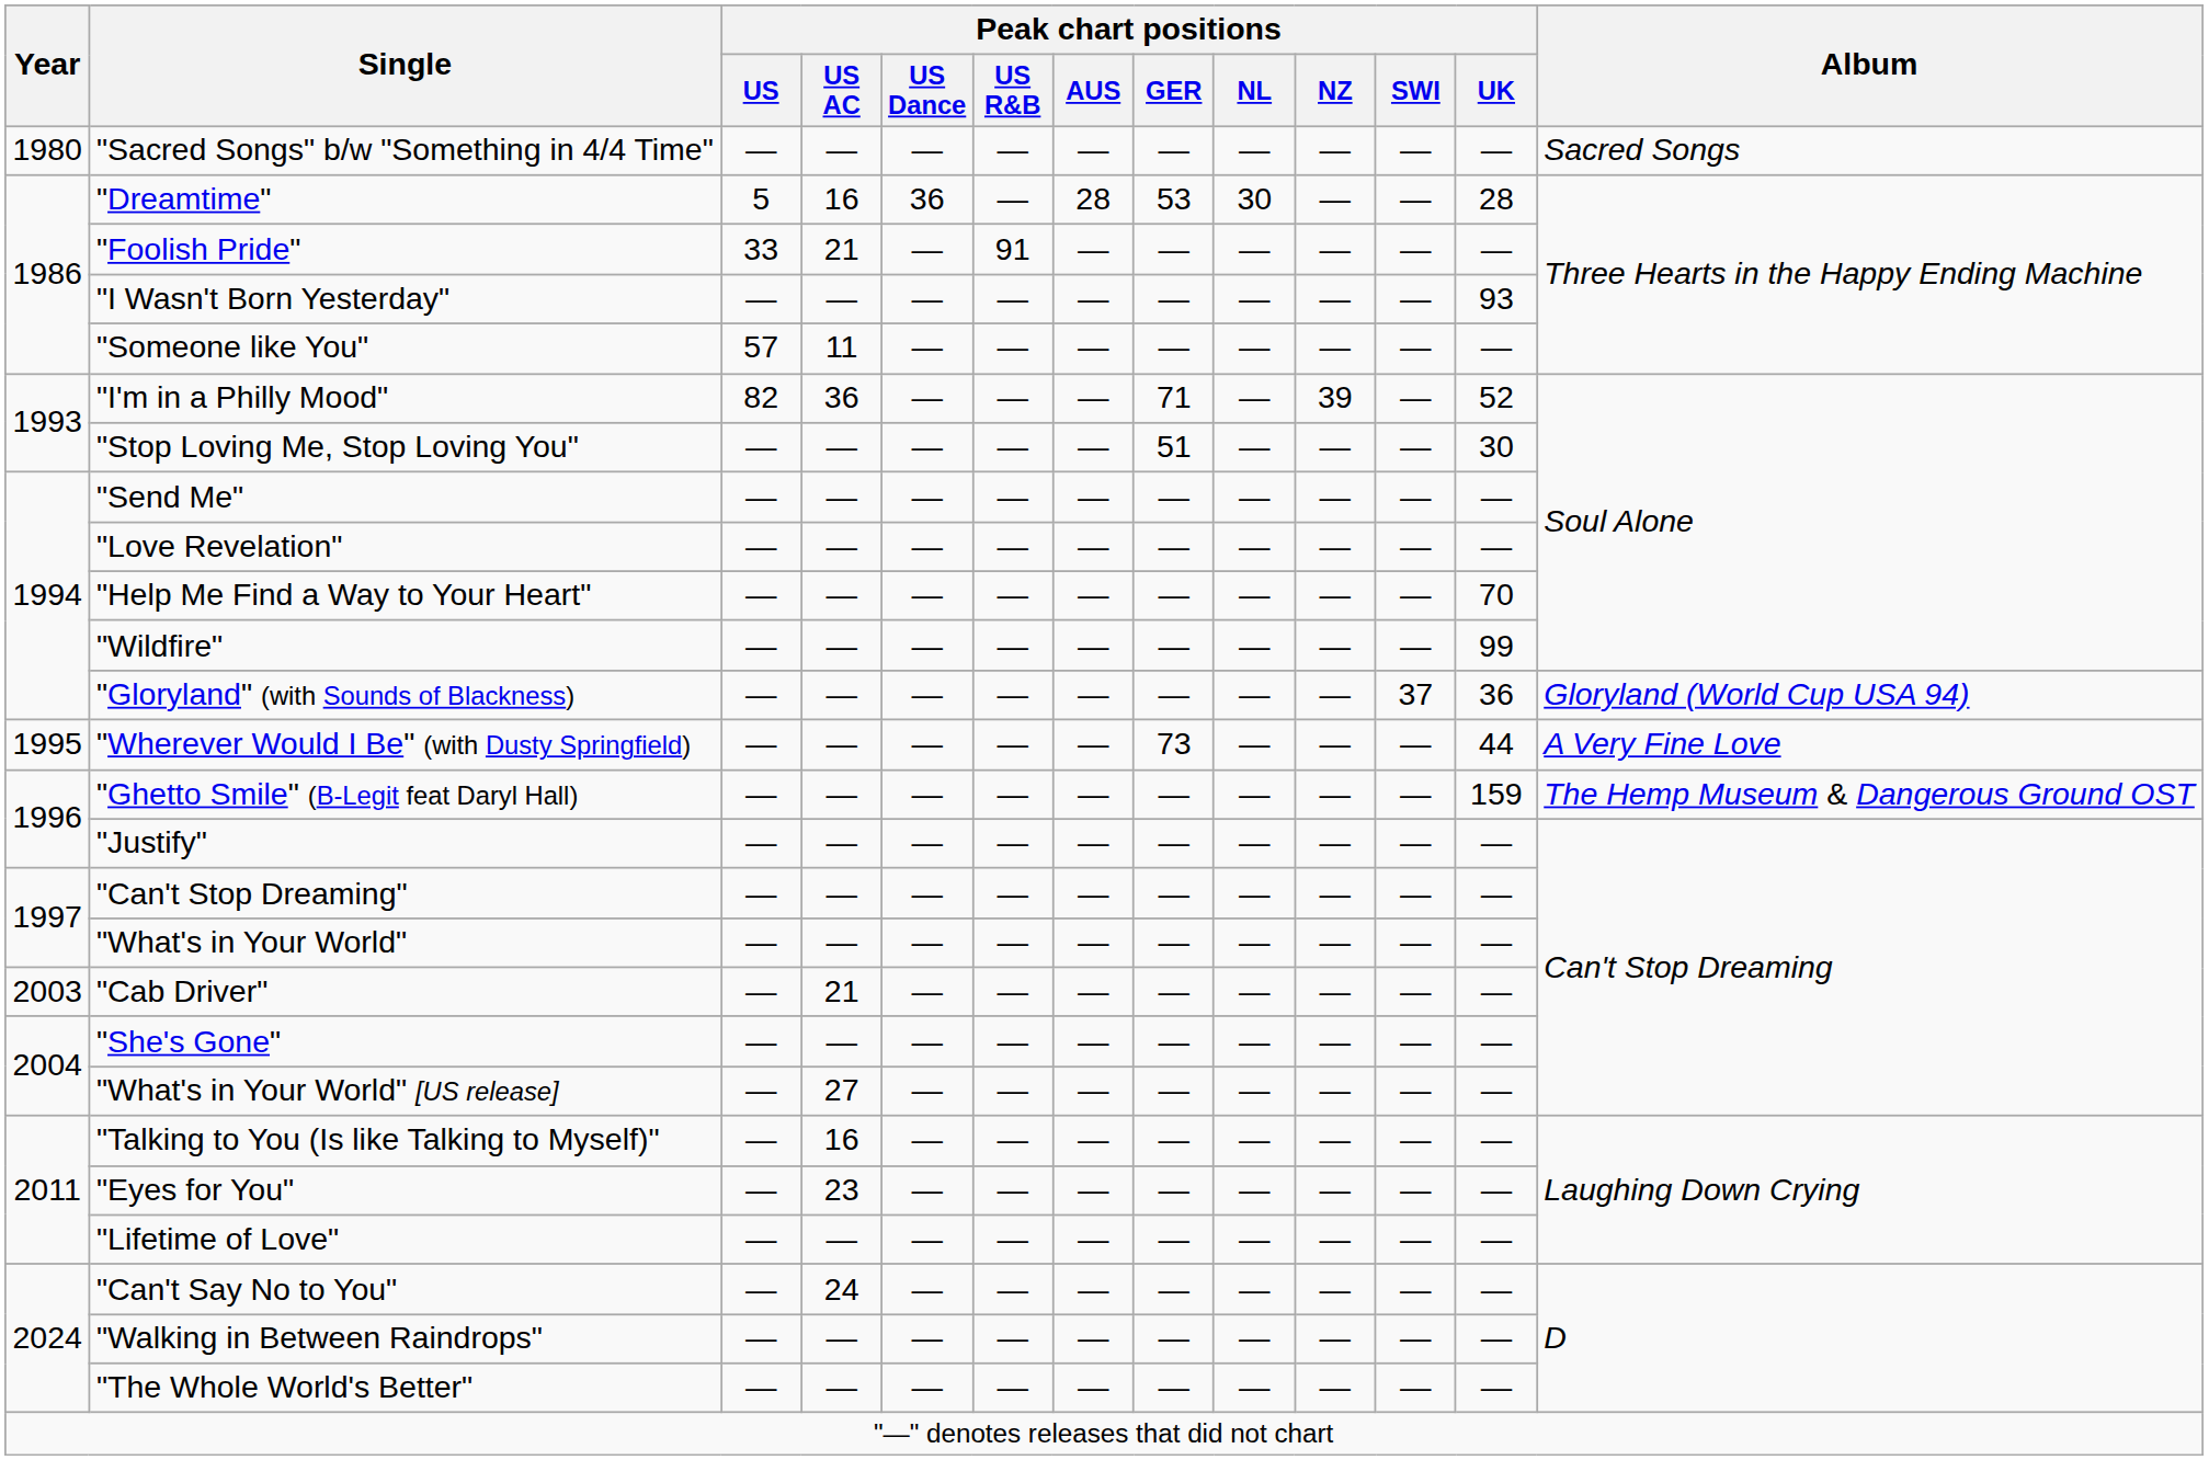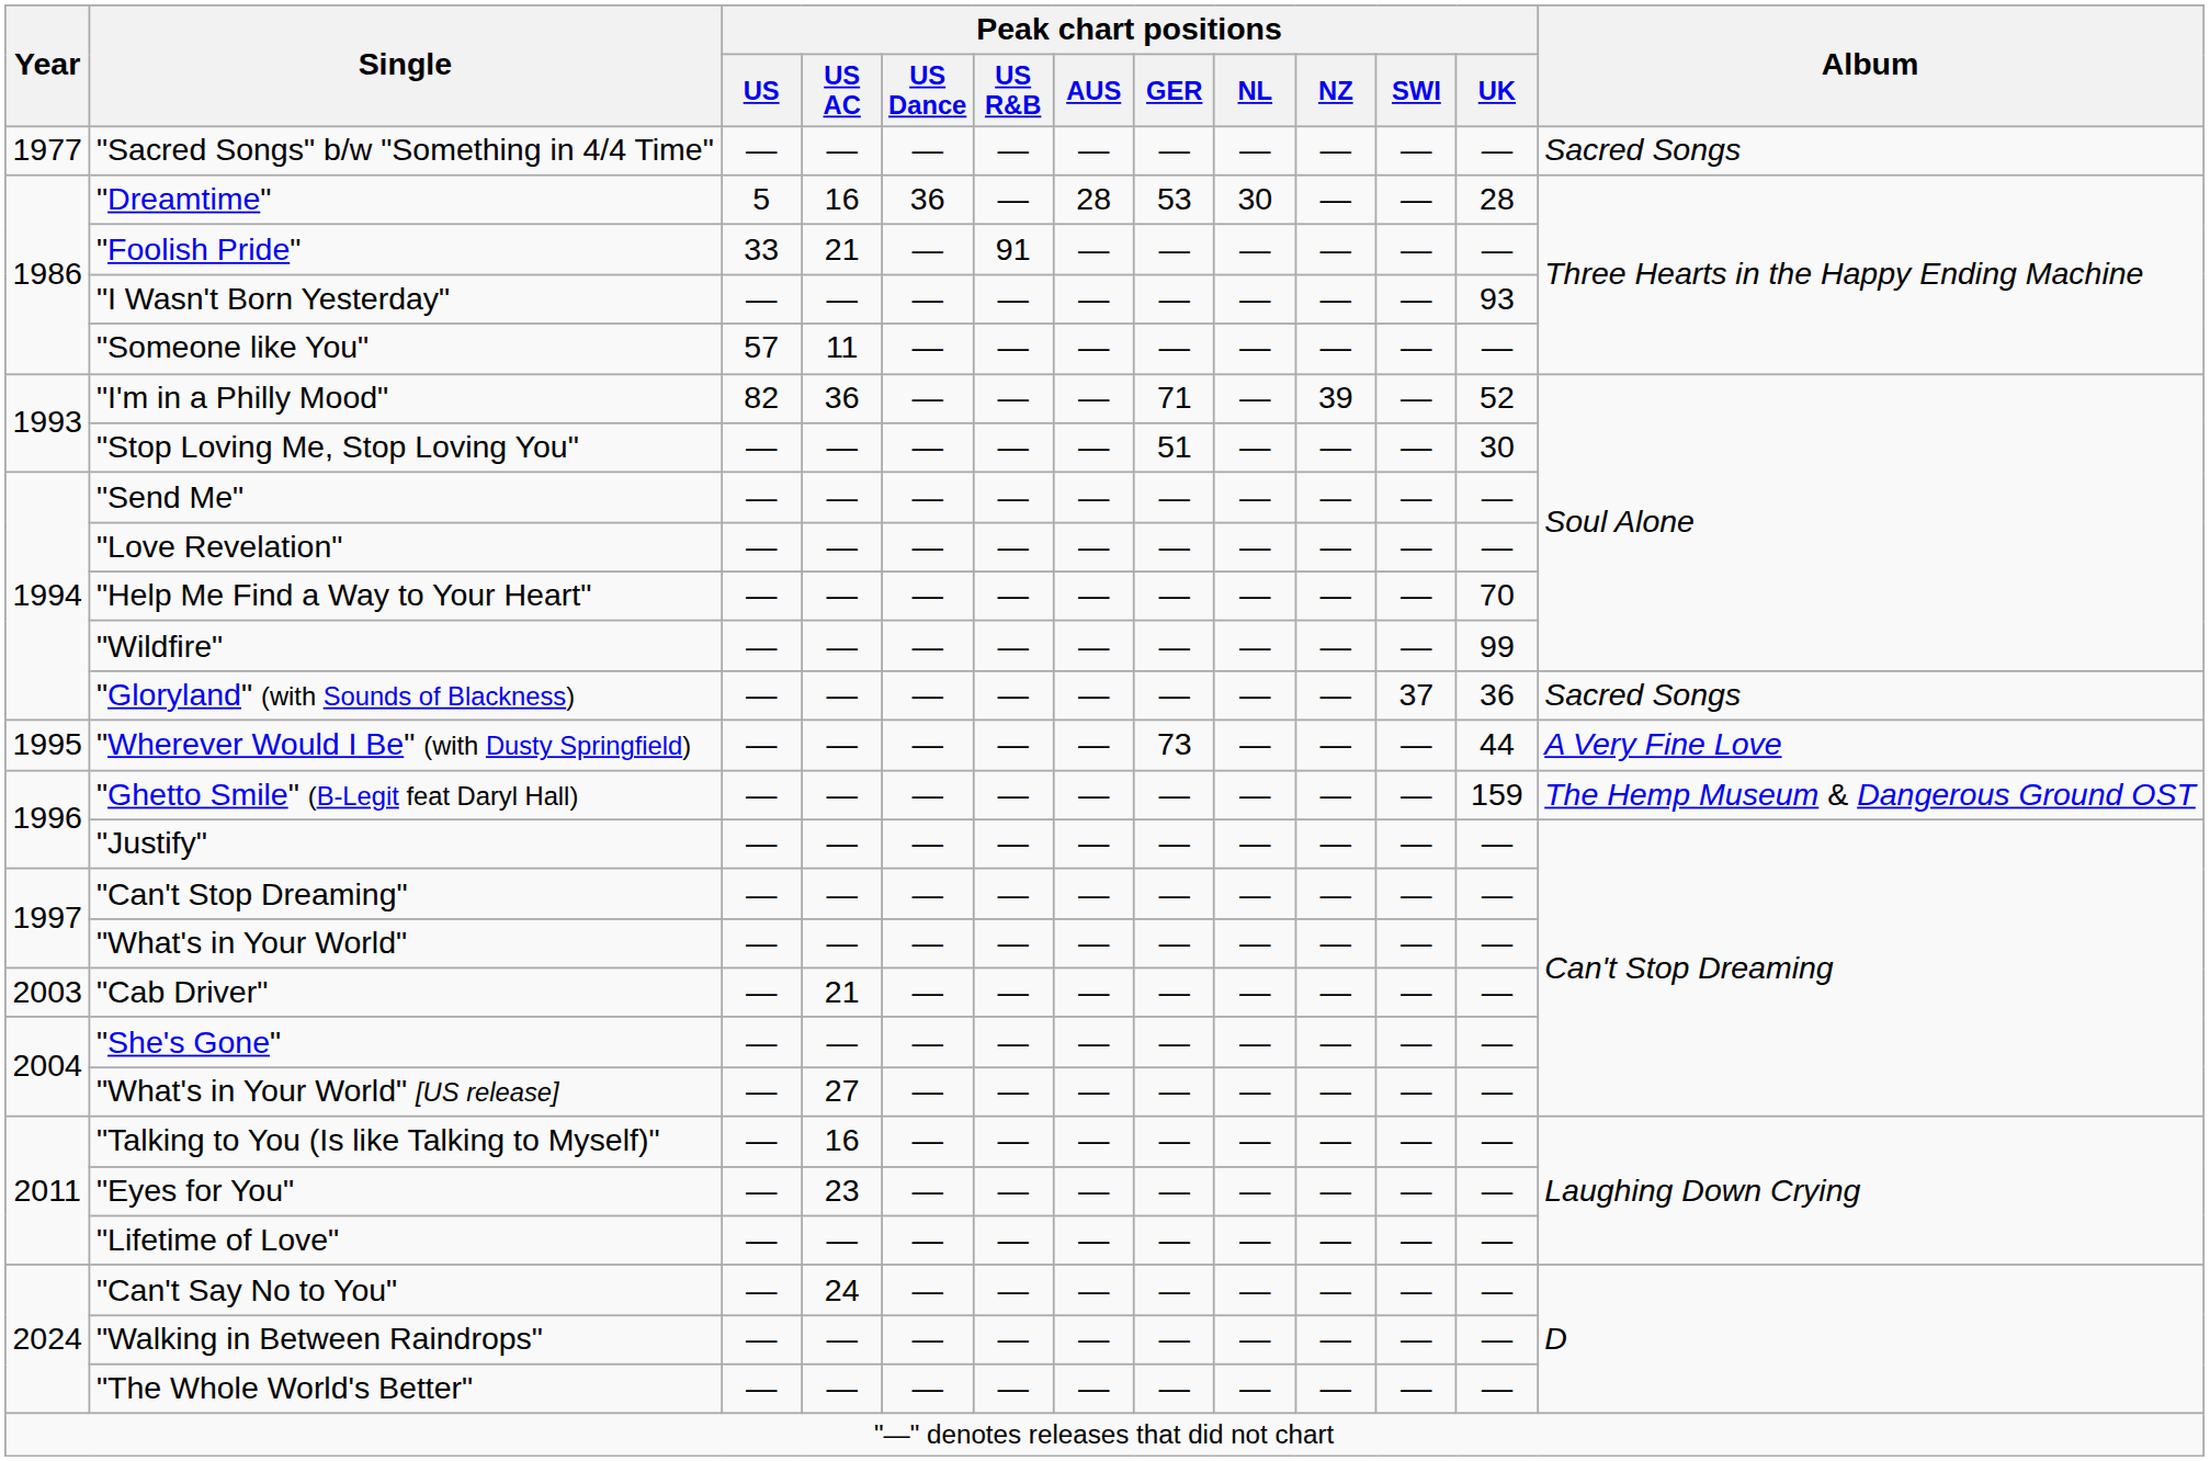"Sacred Songs" b/w "Something in 4/4 Time" | Year: 1980 -> 1977
"Gloryland" (with Sounds of Blackness) | Album: Gloryland (World Cup USA 94) -> Sacred Songs
